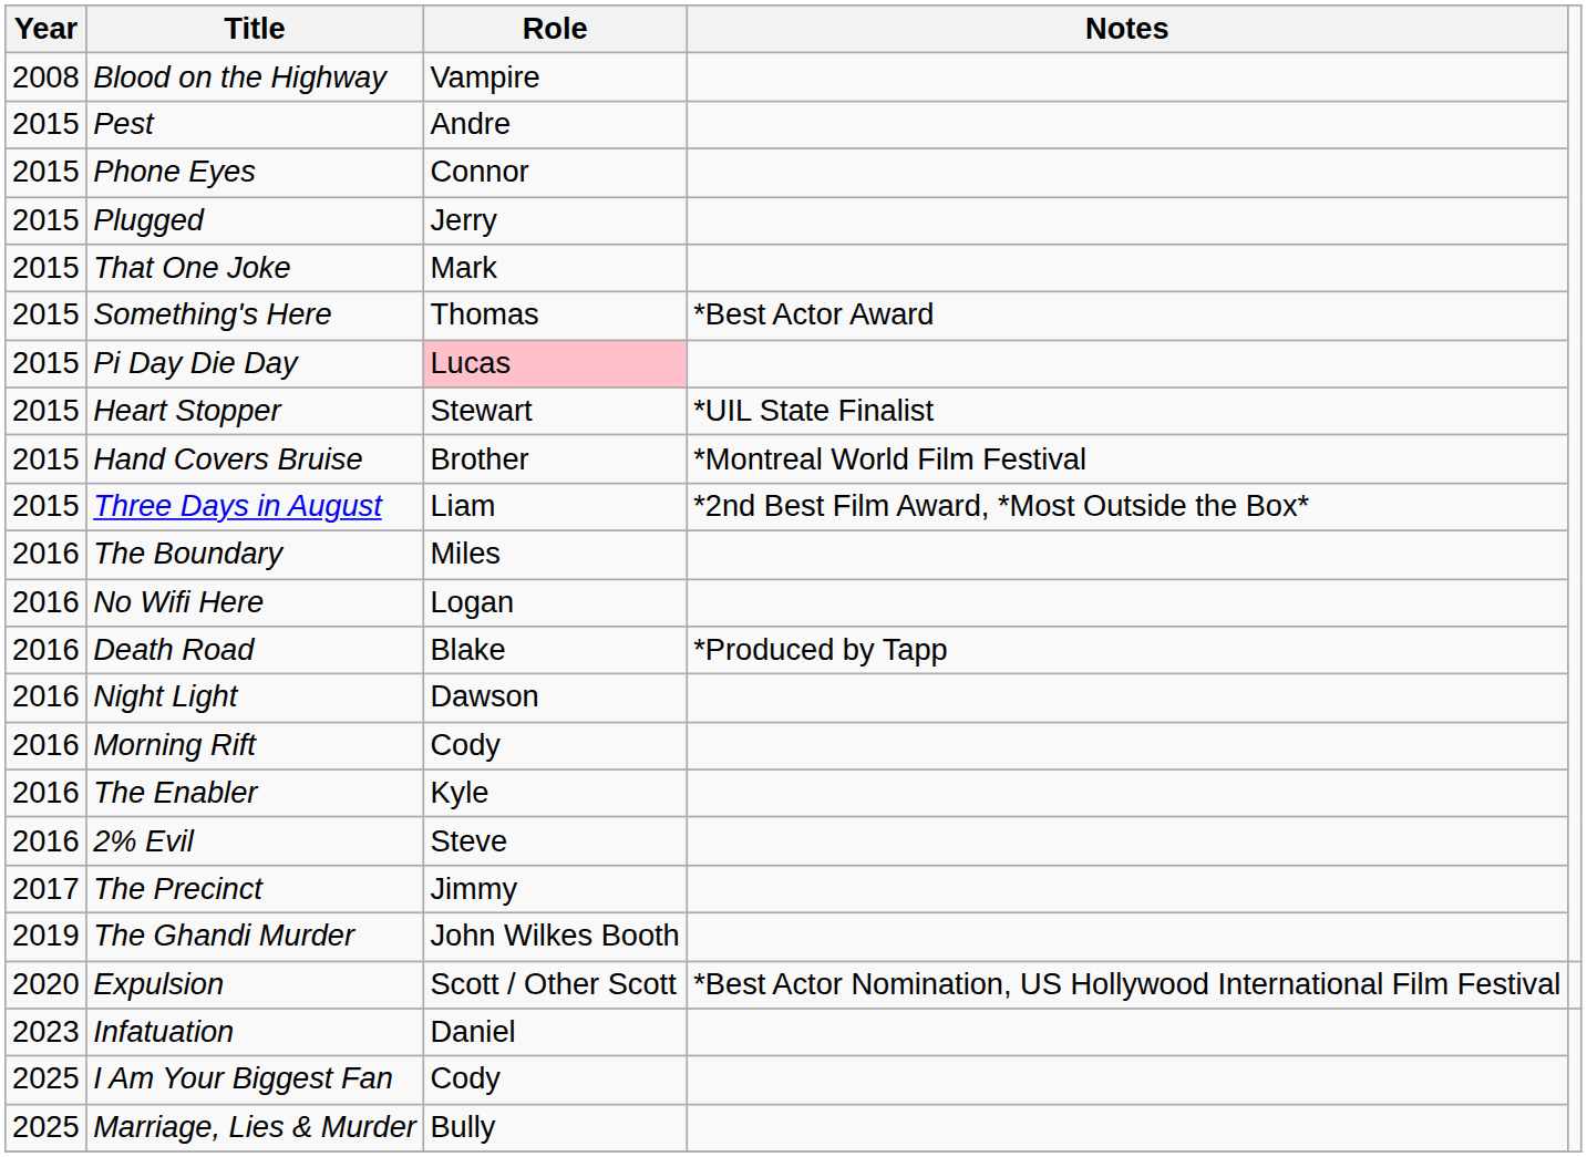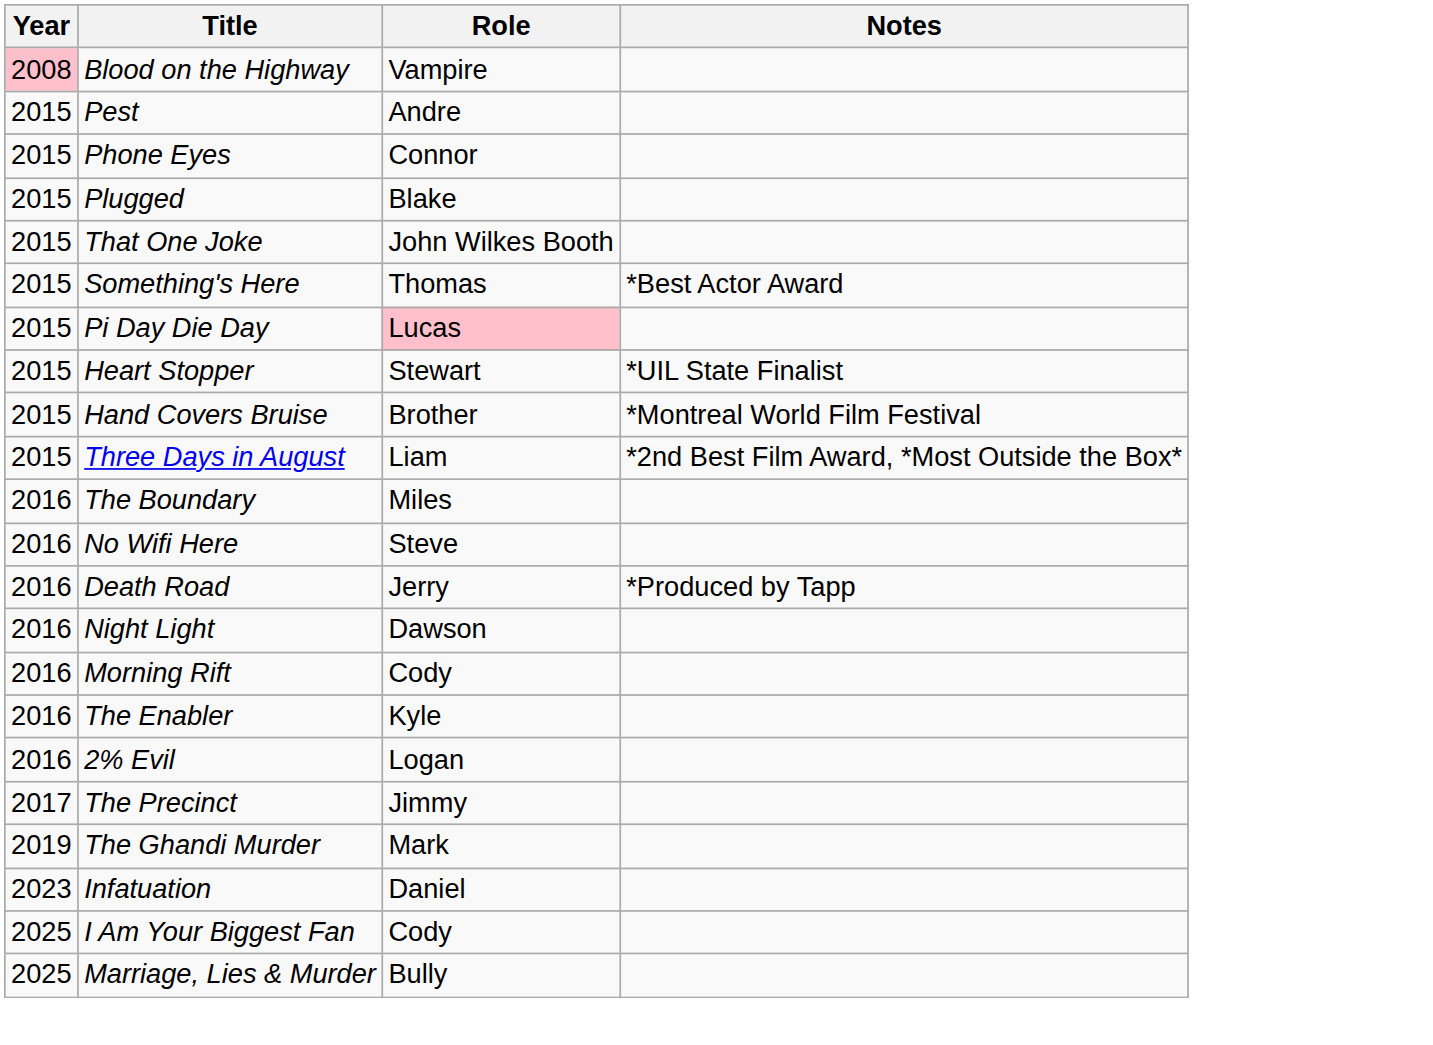Blood on the Highway | Year: no background -> pink background
Plugged | Role: Jerry -> Blake
That One Joke | Role: Mark -> John Wilkes Booth
No Wifi Here | Role: Logan -> Steve
Death Road | Role: Blake -> Jerry
2% Evil | Role: Steve -> Logan
The Ghandi Murder | Role: John Wilkes Booth -> Mark
- row: 2020 | Expulsion | Scott / Other Scott | *Best Actor Nomination, US Hollywood International Film Festival
